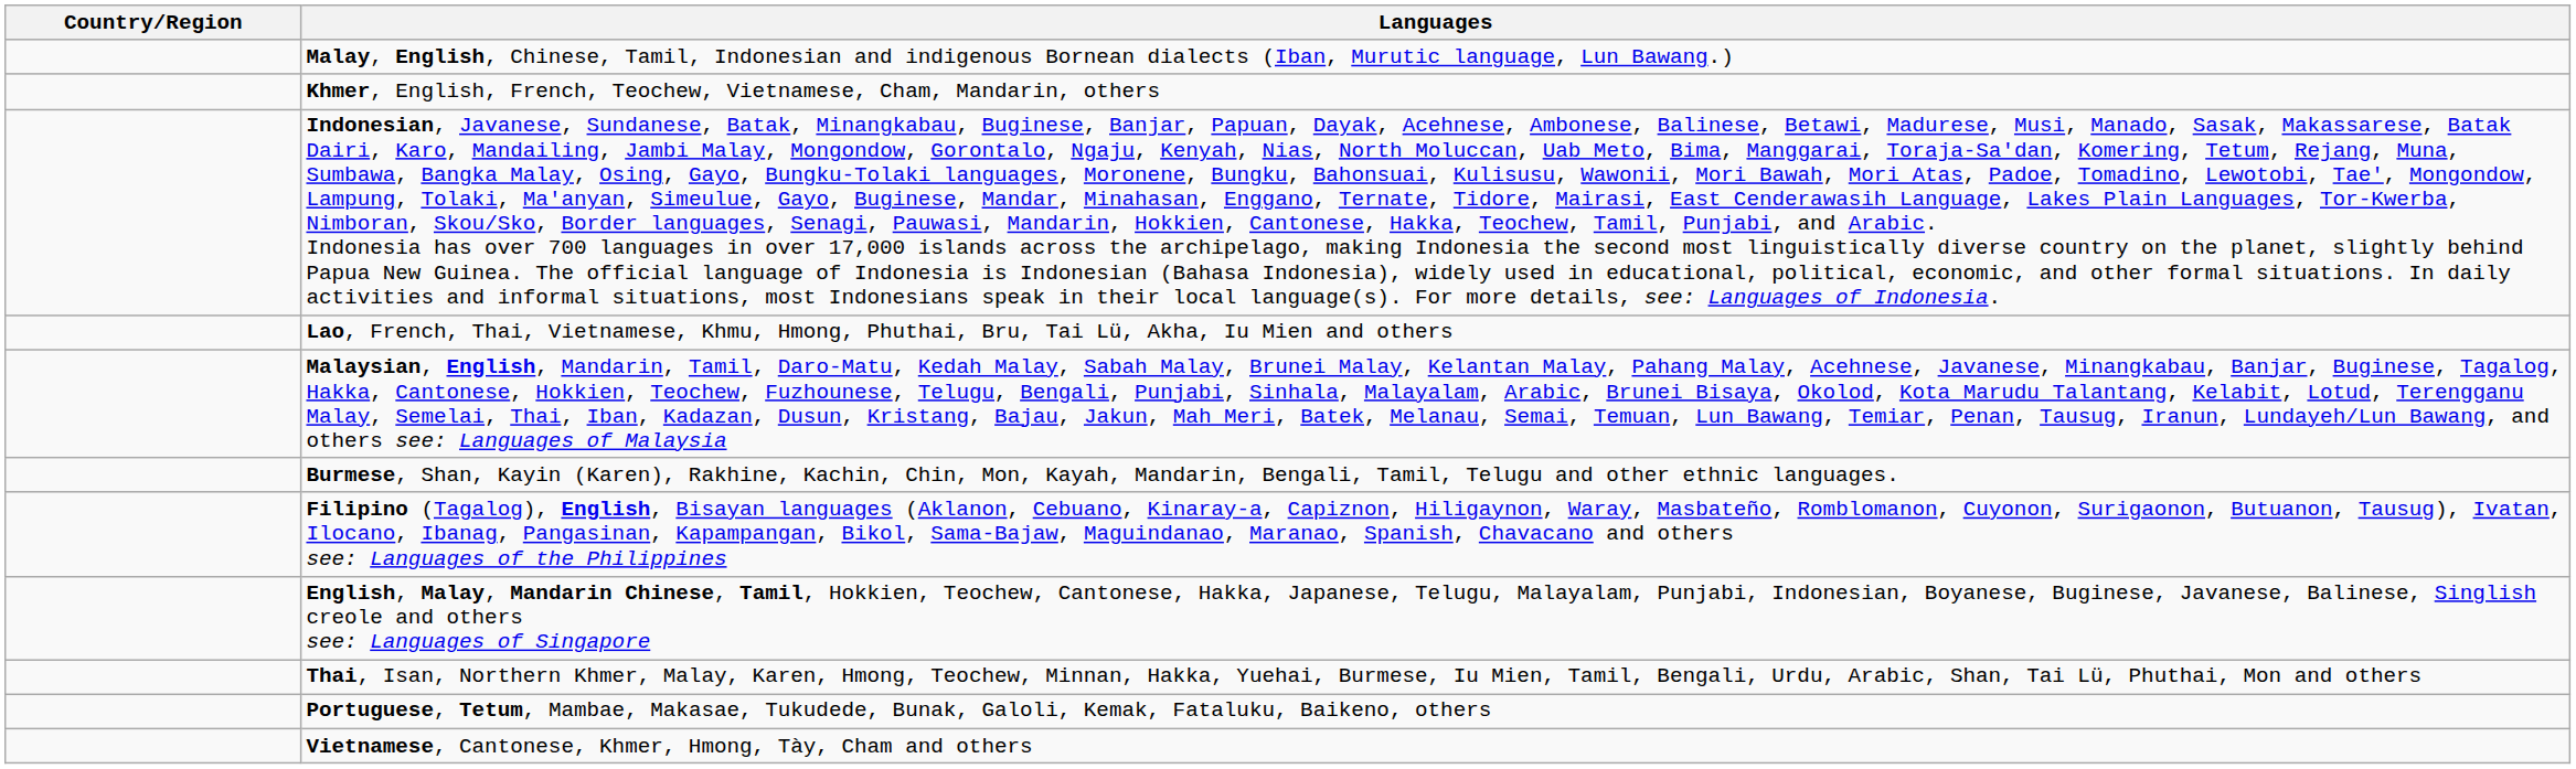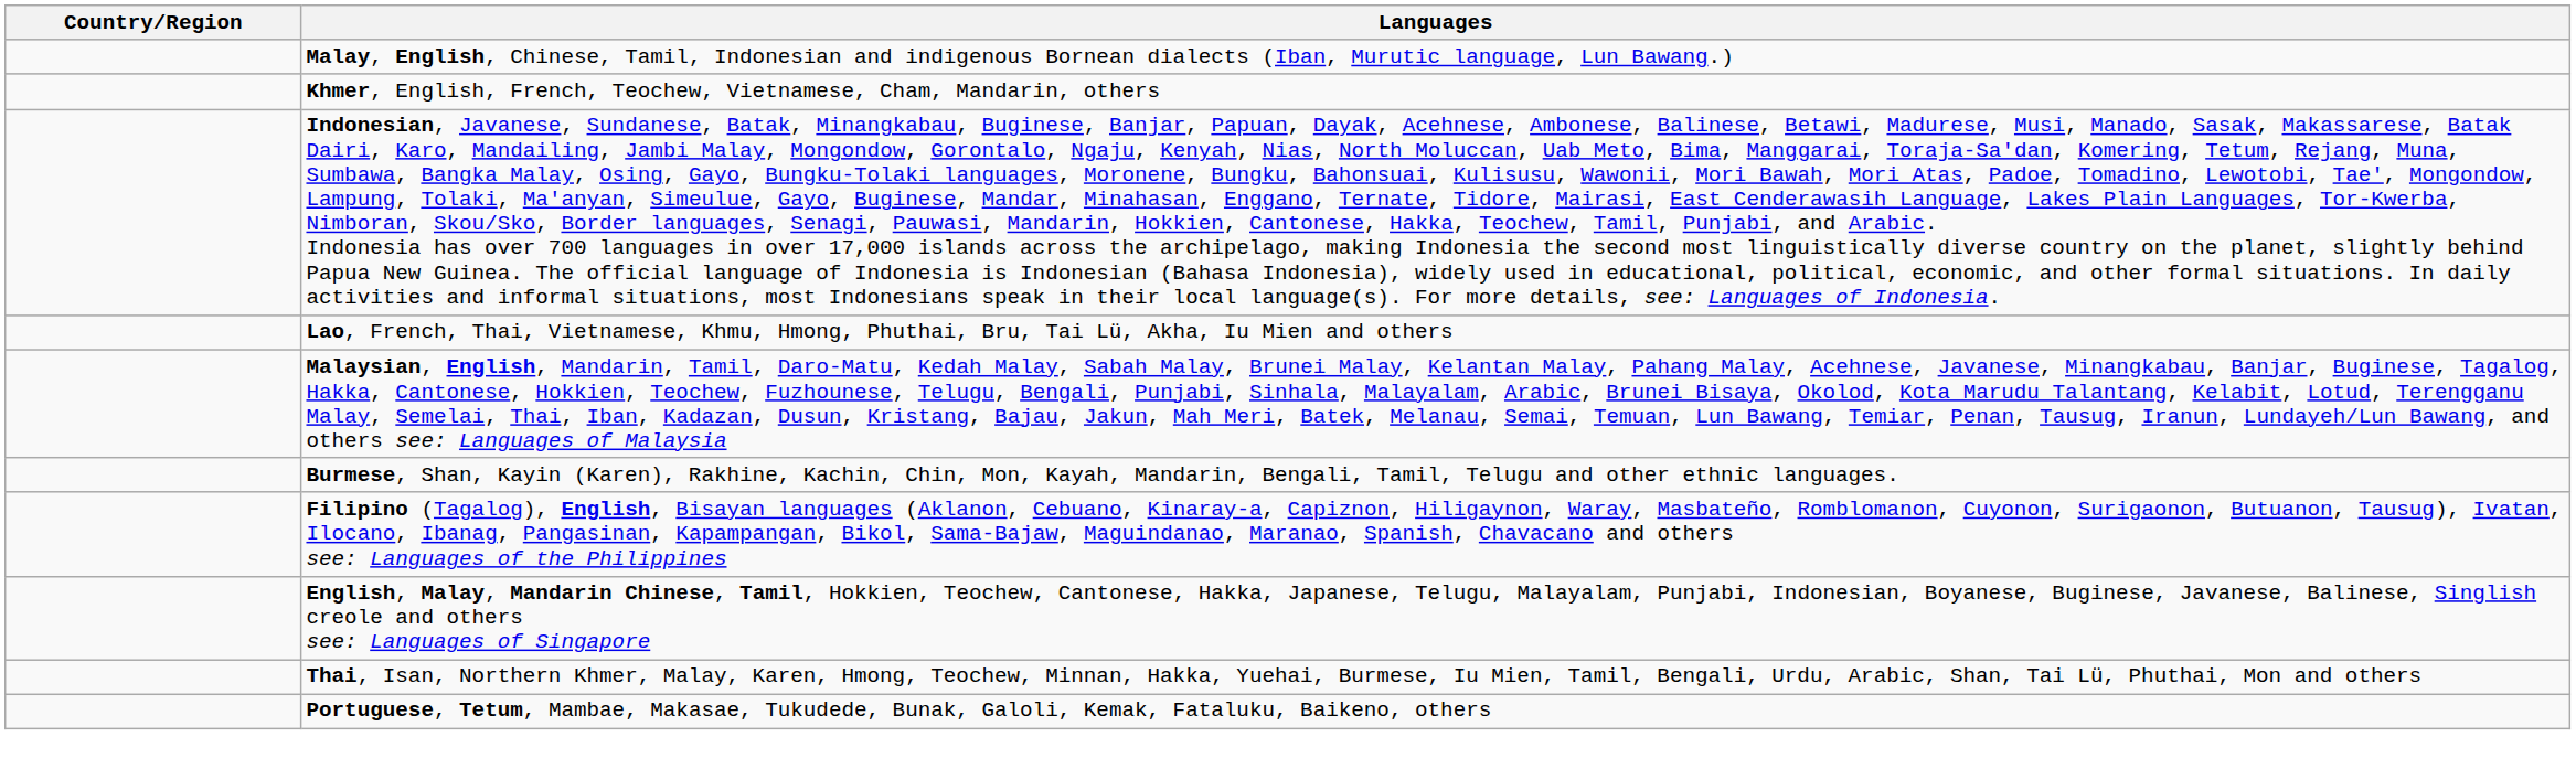- row: Vietnamese, Cantonese, Khmer, Hmong, Tày, Cham and others
